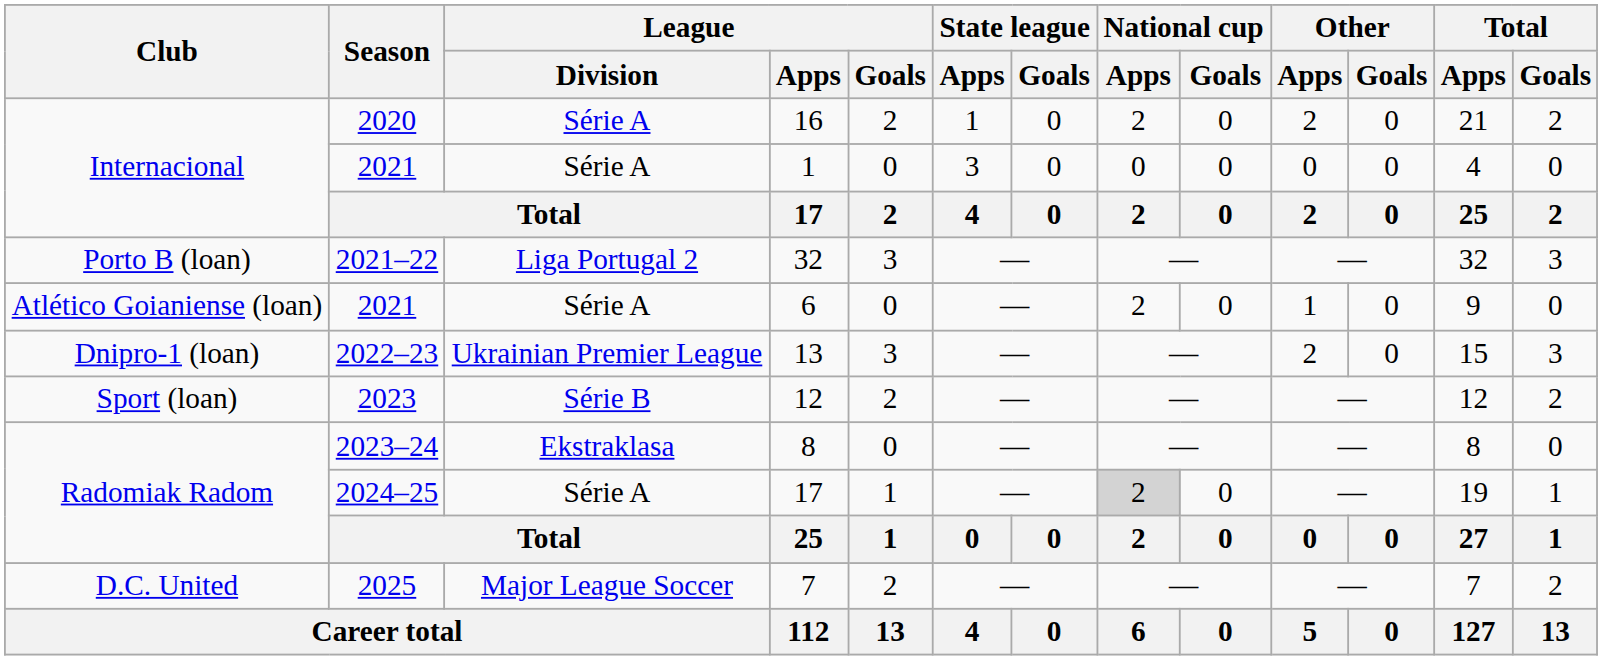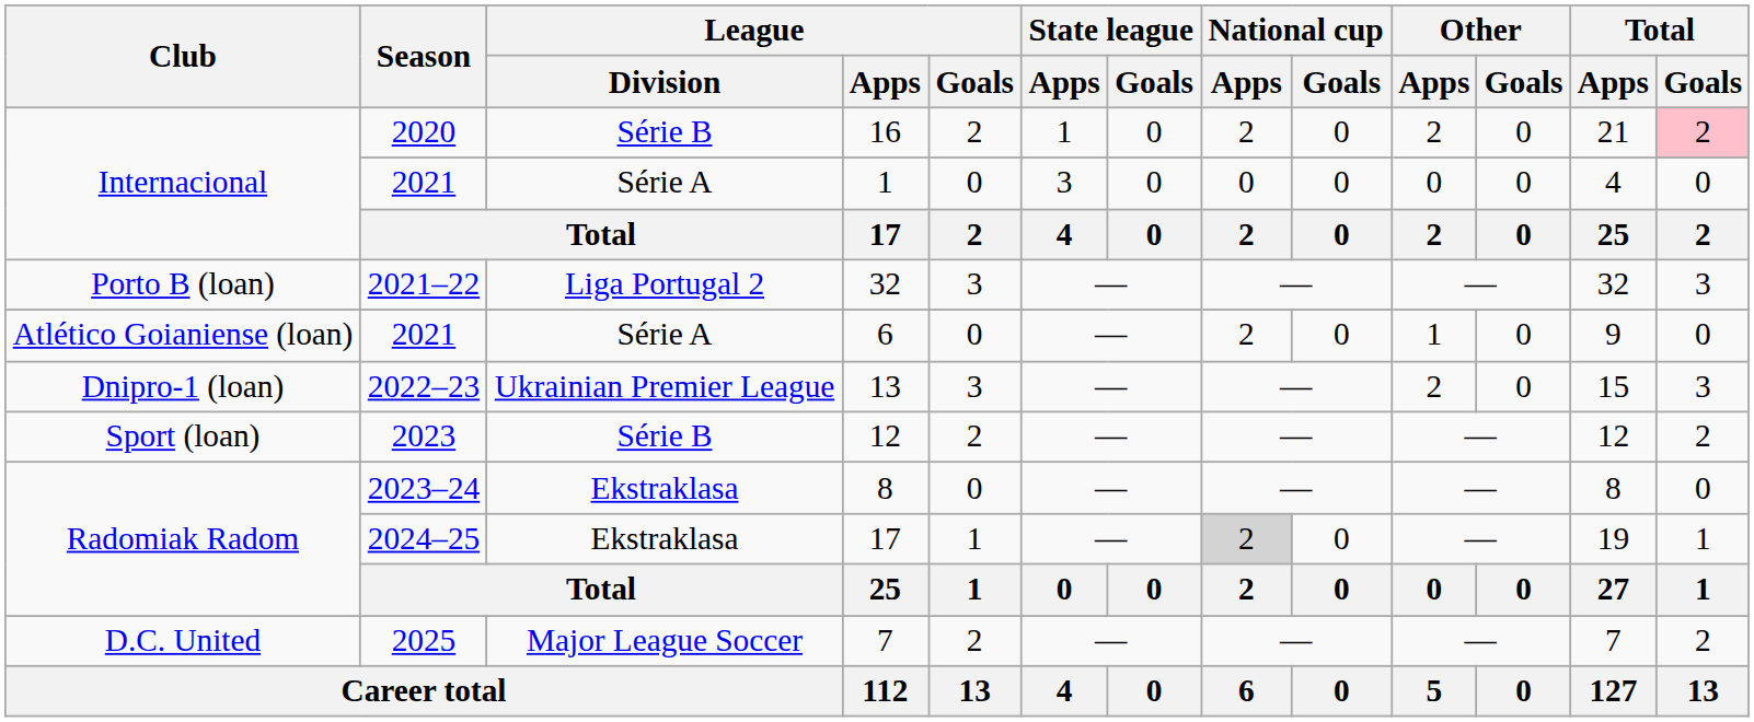16 | League / Division: Série A -> Série B
16 | Total / Goals: no background -> pink background
2024–25 / 17 | League / Division: Série A -> Ekstraklasa
